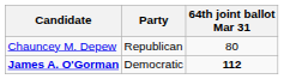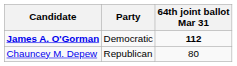rows swapped: Chauncey M. Depew <-> James A. O'Gorman
